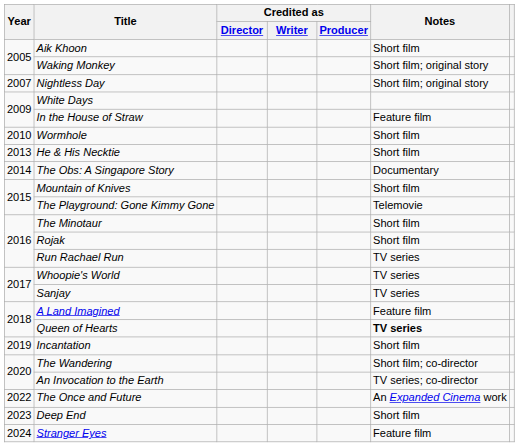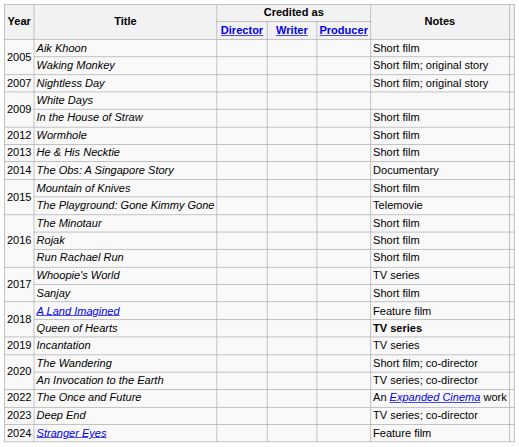In the House of Straw | Notes: Feature film -> Short film
Wormhole | Year: 2010 -> 2012
Run Rachael Run | Notes: TV series -> Short film
Sanjay | Notes: TV series -> Short film
Incantation | Notes: Short film -> TV series
Deep End | Notes: Short film -> TV series; co-director
